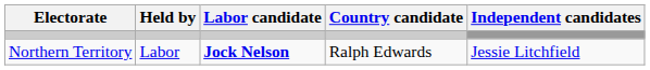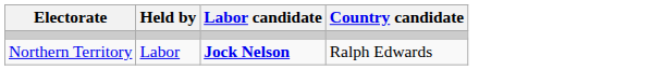- column: Independent candidates | Jessie Litchfield
